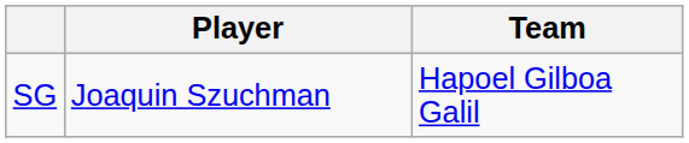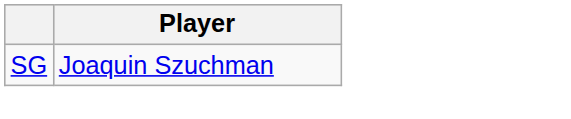- column: Team | Hapoel Gilboa Galil
